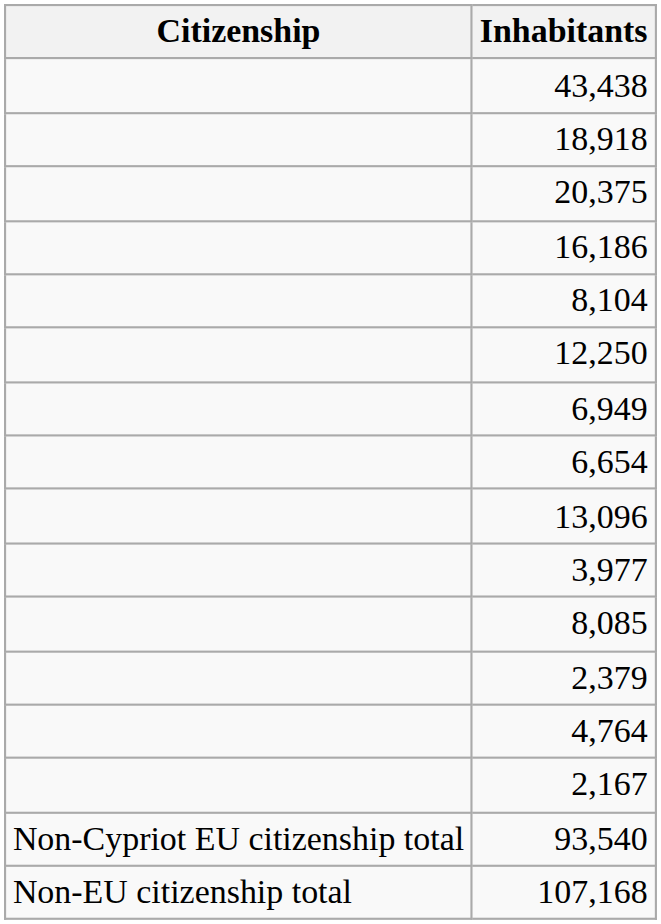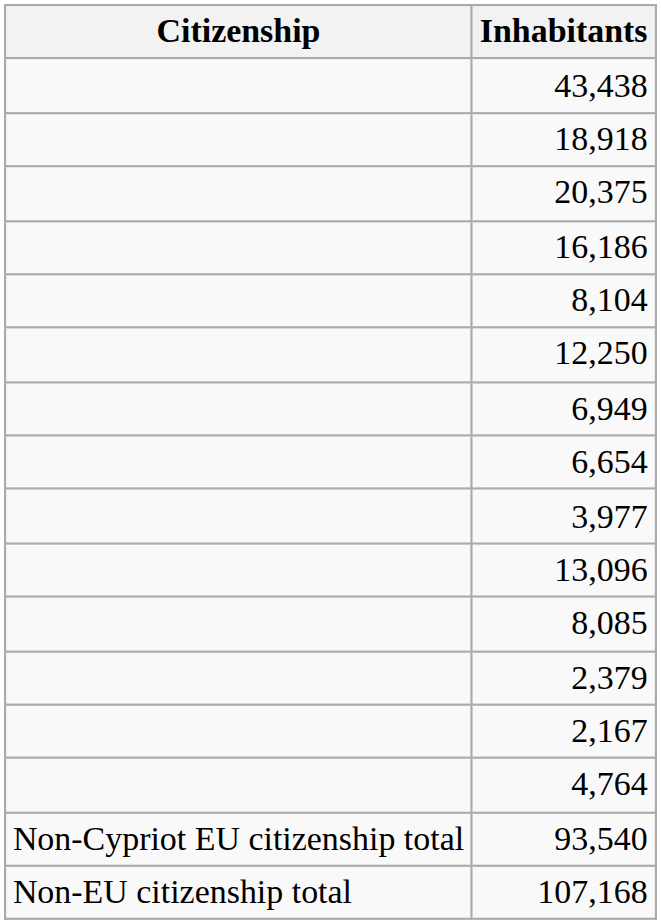rows swapped: 13,096 <-> 3,977
rows swapped: 4,764 <-> 2,167
